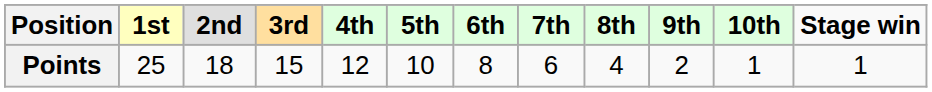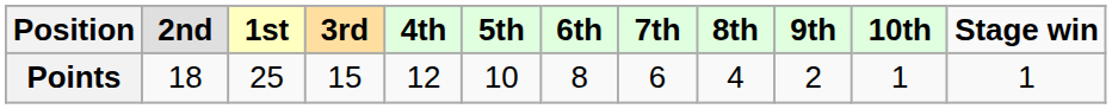columns swapped: 1st <-> 2nd
